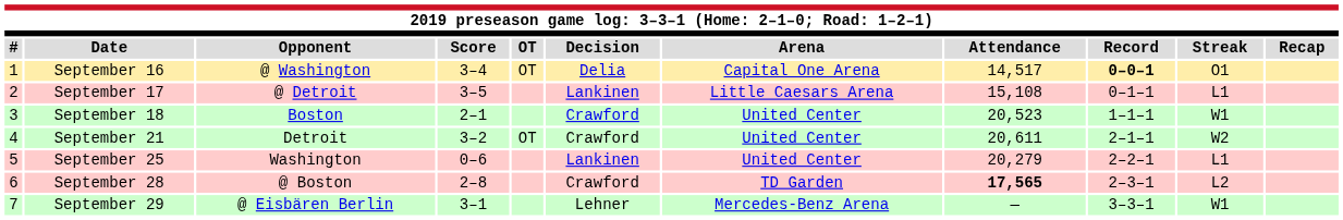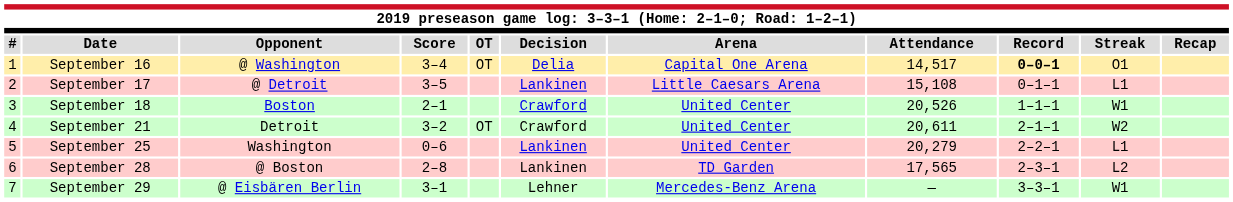September 18 | Attendance: 20,523 -> 20,526
September 28 | Decision: Crawford -> Lankinen
September 28 | Attendance: bold -> normal
